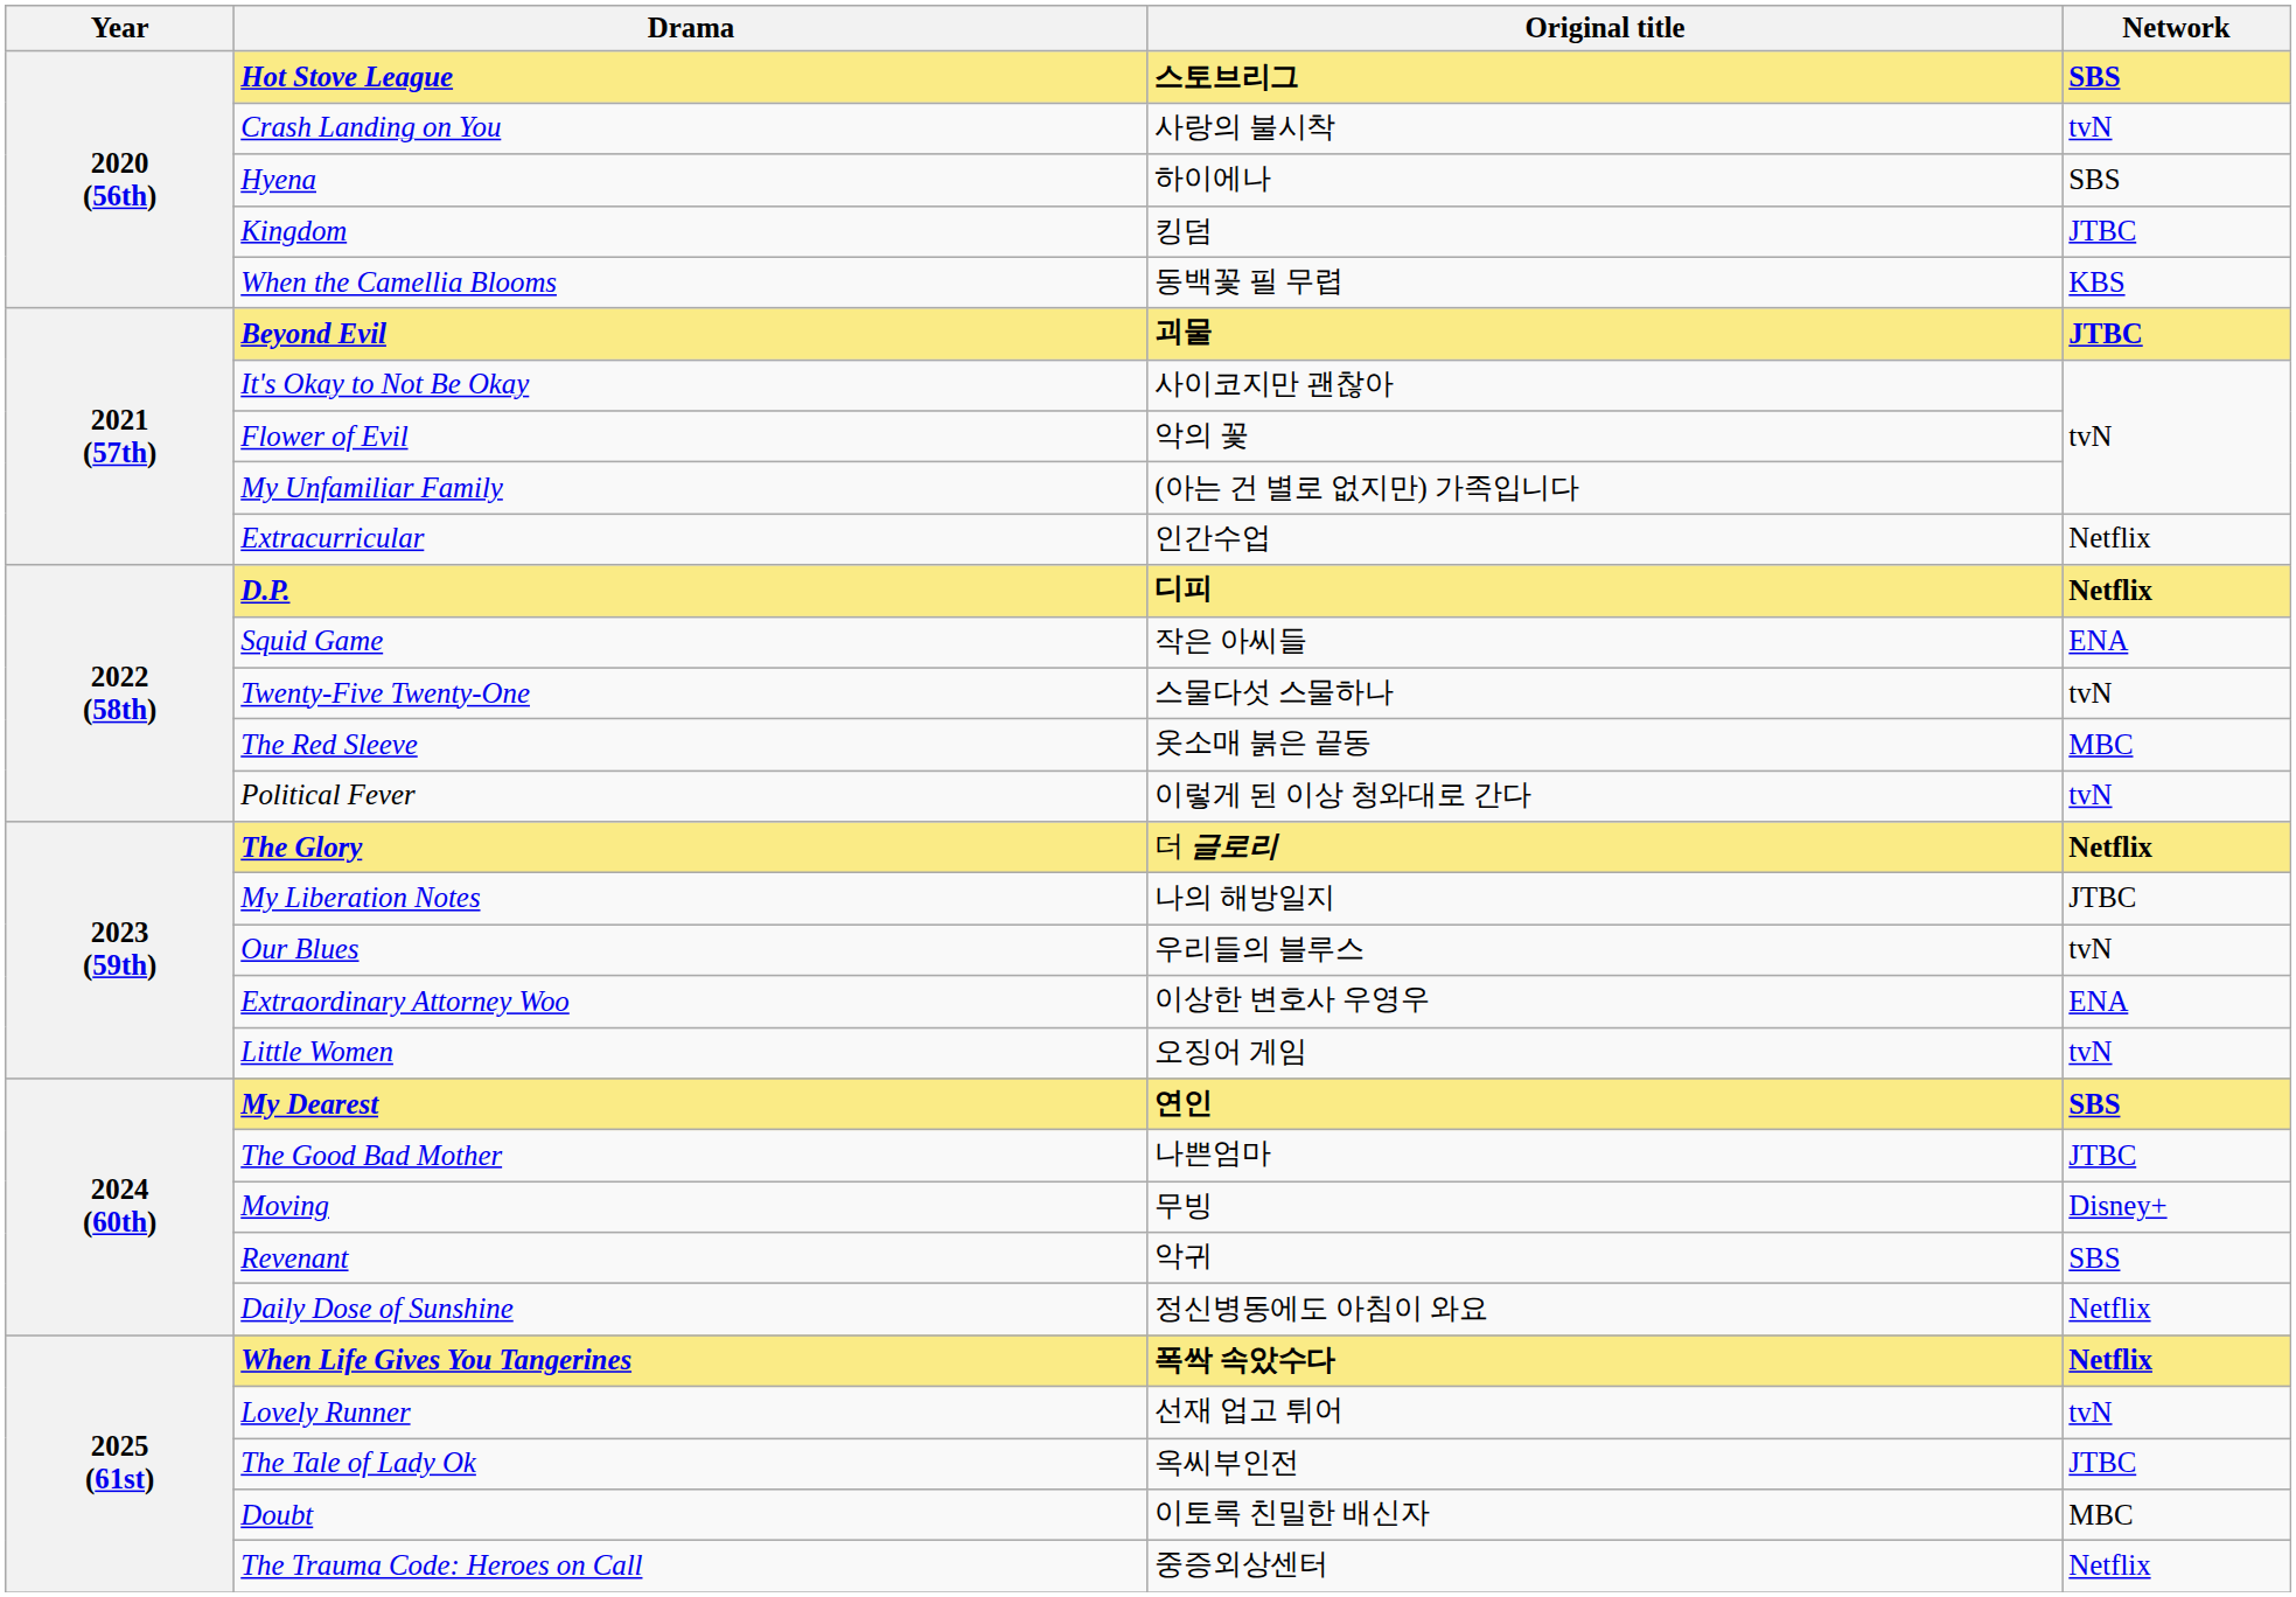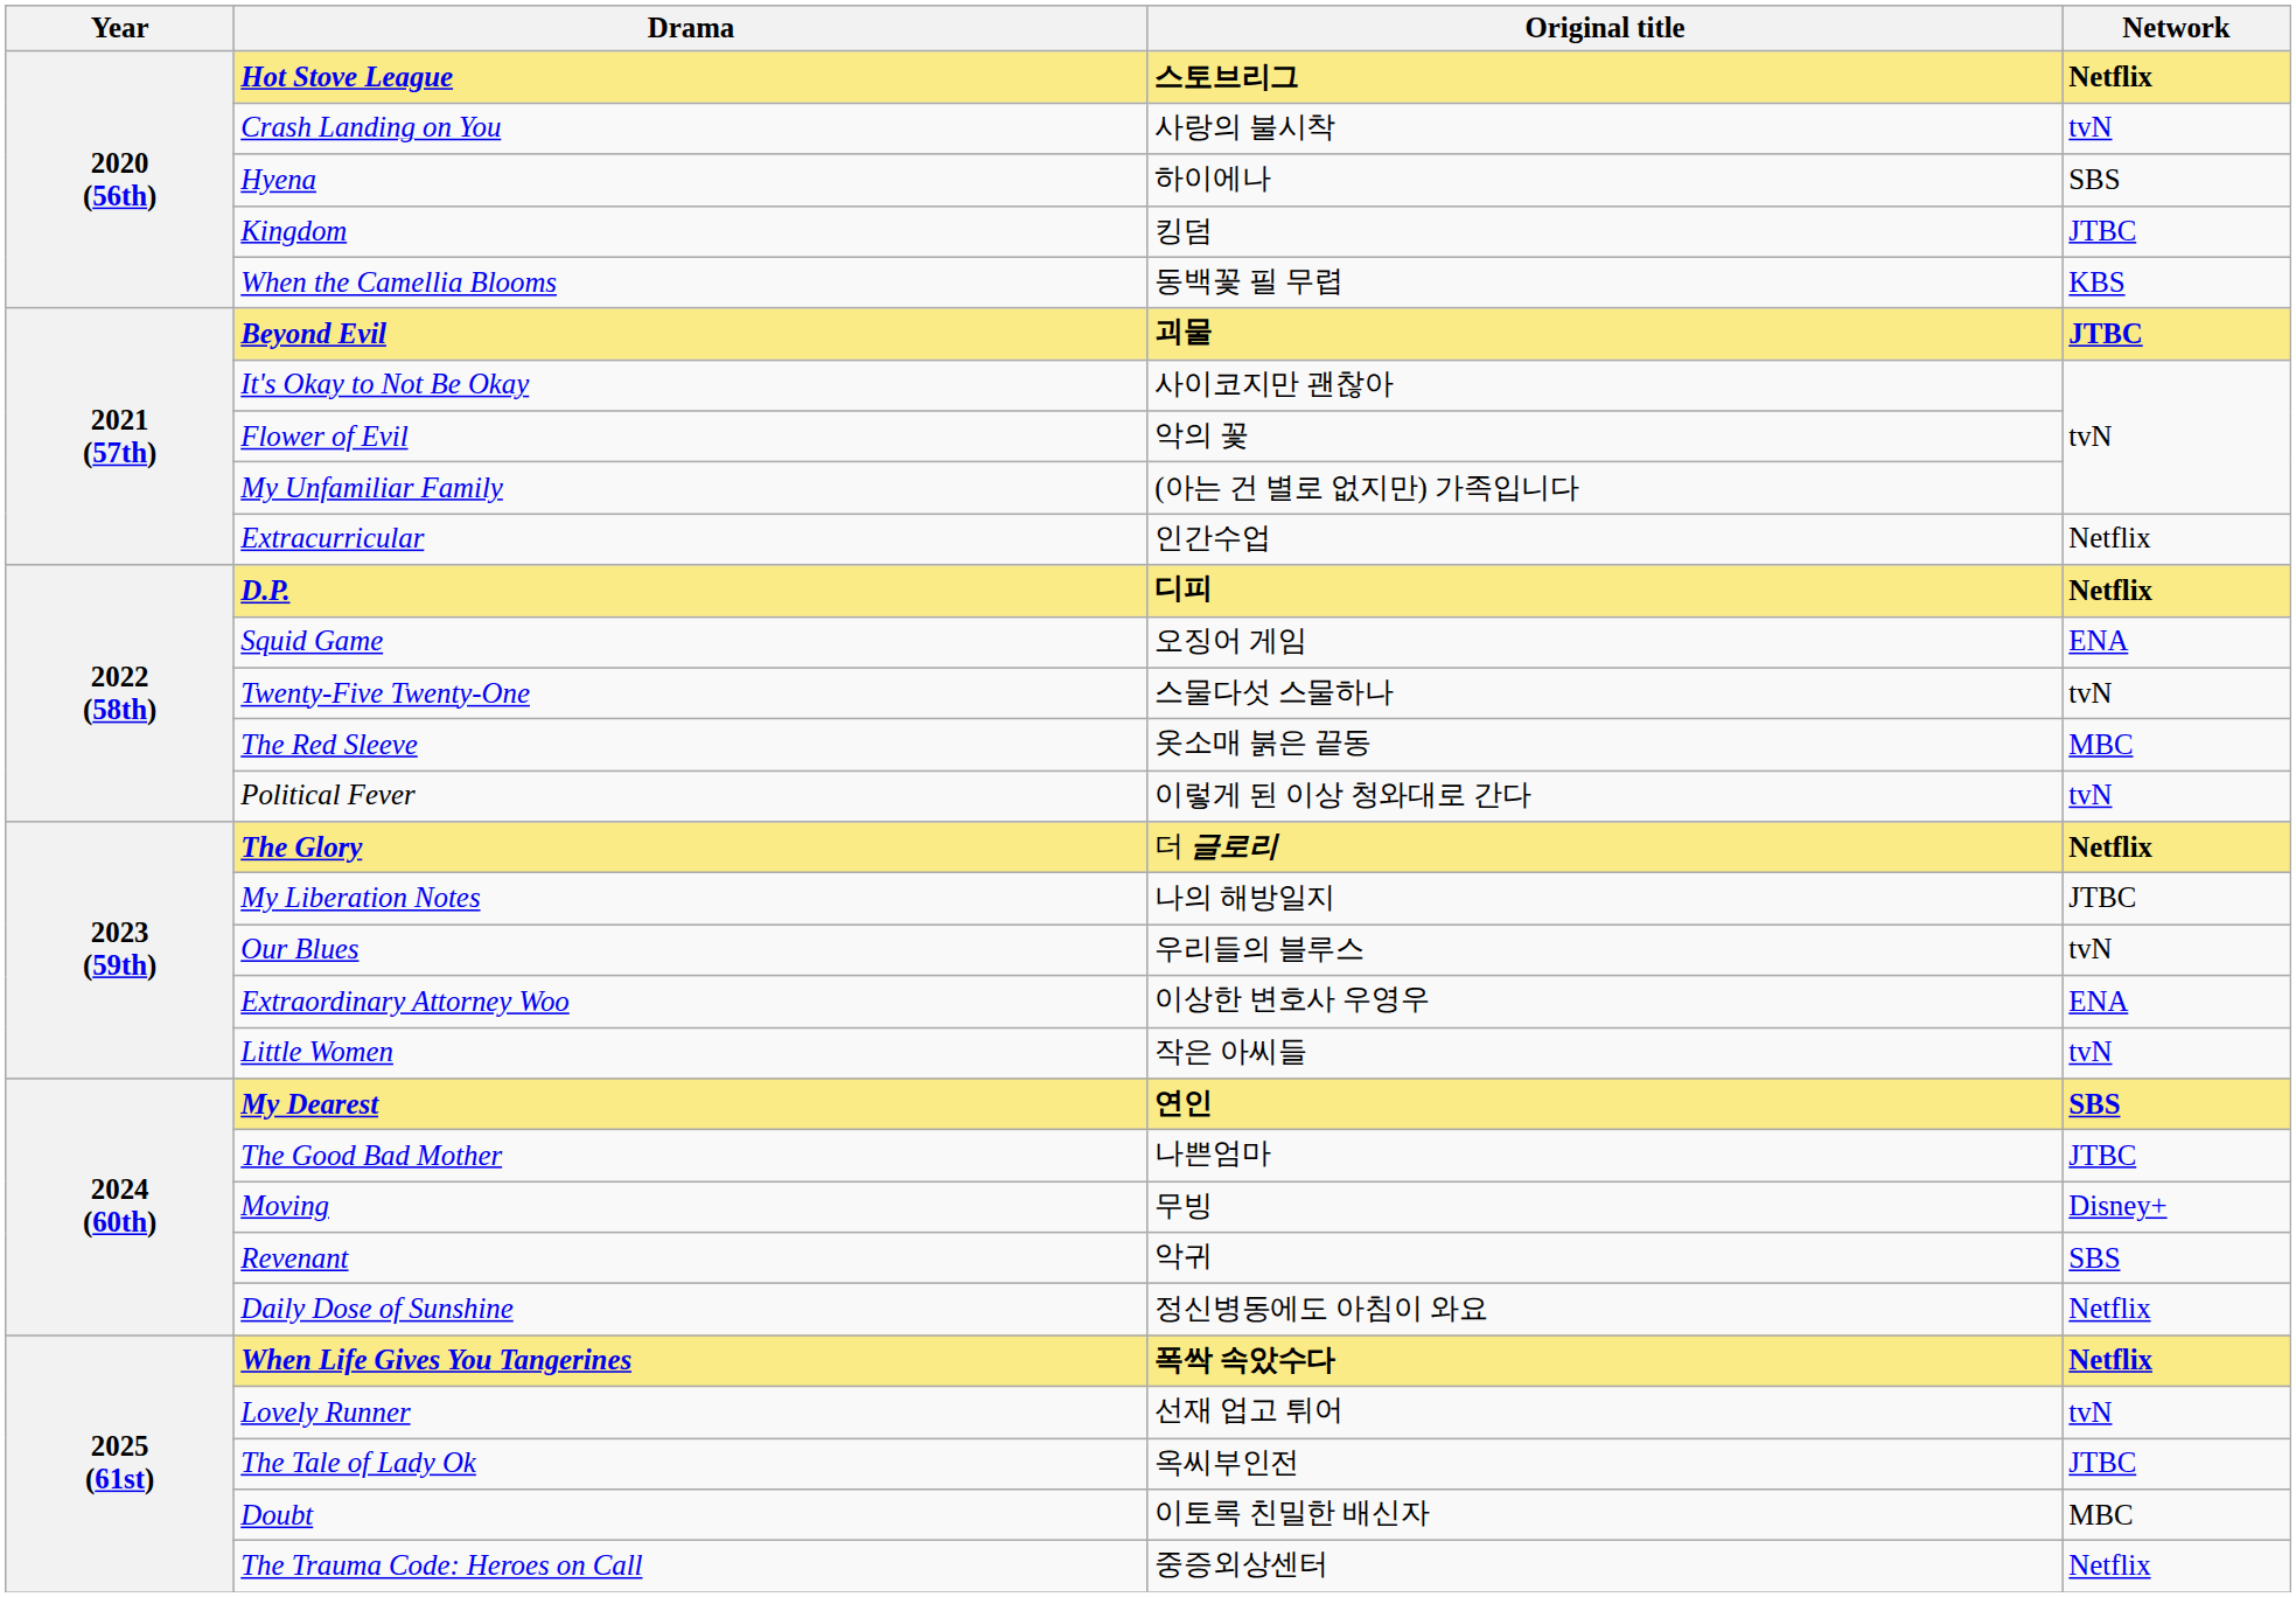Hot Stove League | Network: SBS -> Netflix
Squid Game | Original title: 작은 아씨들 -> 오징어 게임
Little Women | Original title: 오징어 게임 -> 작은 아씨들
